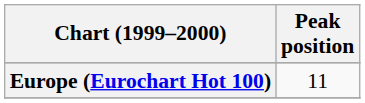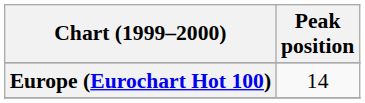Europe (Eurochart Hot 100) | Peak position: 11 -> 14
